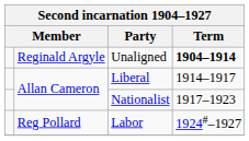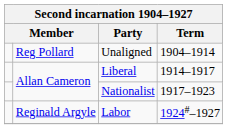Unaligned | column 2: Reginald Argyle -> Reg Pollard
Unaligned | Term: bold -> normal
Labor | column 2: Reg Pollard -> Reginald Argyle
